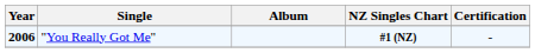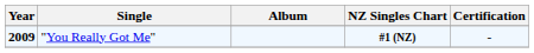"You Really Got Me" | Year: 2006 -> 2009
